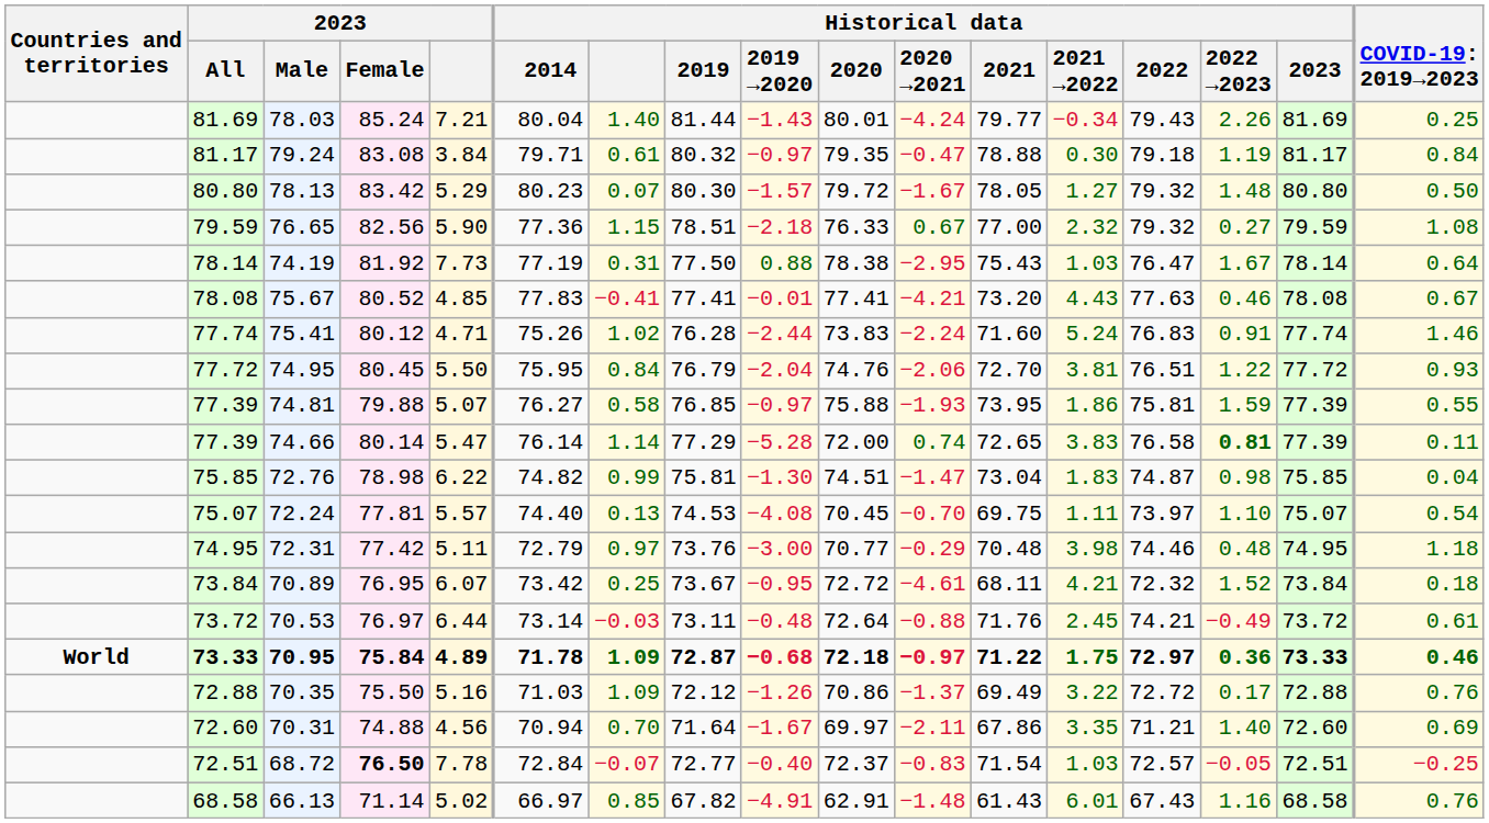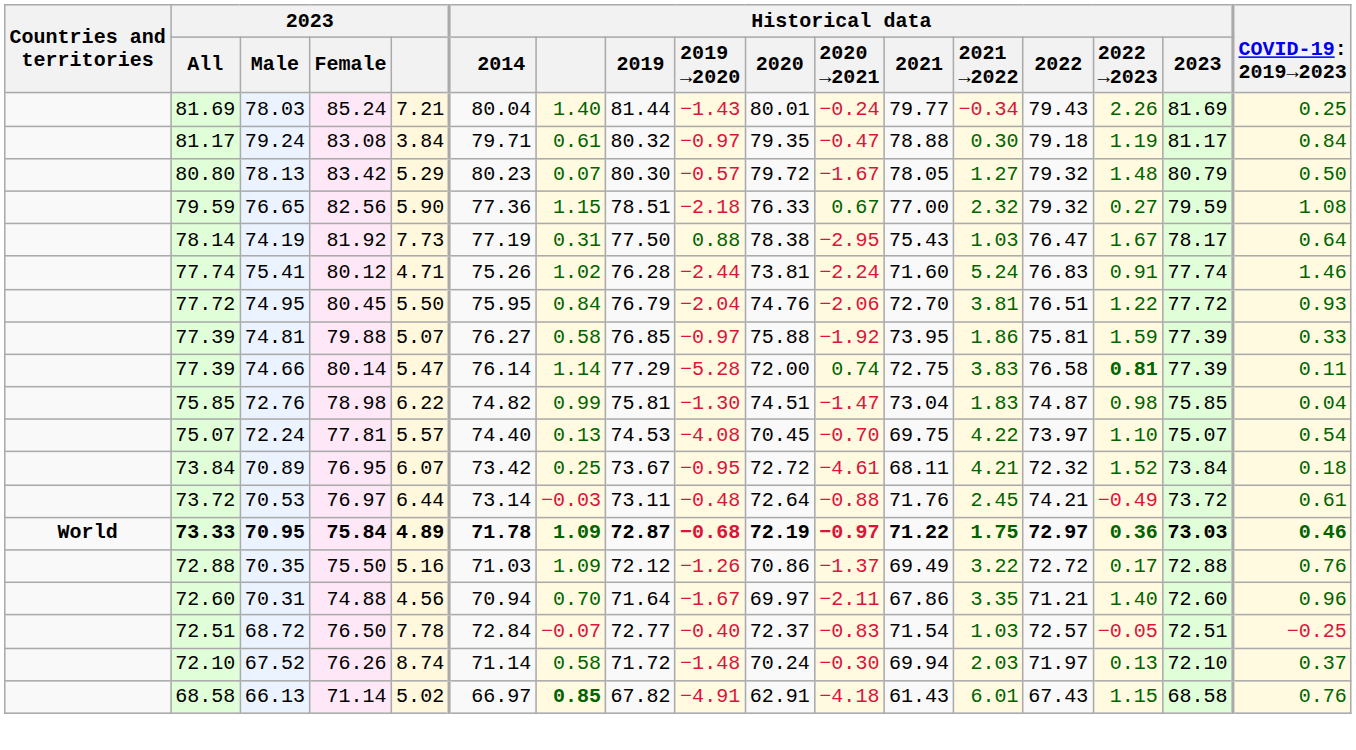78.03 | Historical data / 2020 →2021: −4.24 -> −0.24
78.13 | Historical data / 2019 →2020: −1.57 -> −0.57
78.13 | Historical data / 2023: 80.80 -> 80.79
74.19 | Historical data / 2023: 78.14 -> 78.17
- row: 78.08 | 75.67 | 80.52 | 4.85 | 77.83 | −0.41 | 77.41 | −0.01 | 77.41 | −4.21 | 73.20 | 4.43 | 77.63 | 0.46 | 78.08 | 0.67
75.41 | Historical data / 2020: 73.83 -> 73.81
74.81 | Historical data / 2020 →2021: −1.93 -> −1.92
74.81 | column 17: 0.55 -> 0.33
74.66 | Historical data / 2021: 72.65 -> 72.75
72.24 | Historical data / 2021 →2022: 1.11 -> 4.22
- row: 74.95 | 72.31 | 77.42 | 5.11 | 72.79 | 0.97 | 73.76 | −3.00 | 70.77 | −0.29 | 70.48 | 3.98 | 74.46 | 0.48 | 74.95 | 1.18
70.95 | Historical data / 2020: 72.18 -> 72.19
70.95 | Historical data / 2023: 73.33 -> 73.03
70.31 | column 17: 0.69 -> 0.96
68.72 | 2023 / Female: bold -> normal
+ row: 72.10 | 67.52 | 76.26 | 8.74 | 71.14 | 0.58 | 71.72 | −1.48 | 70.24 | −0.30 | 69.94 | 2.03 | 71.97 | 0.13 | 72.10 | 0.37
66.13 | Historical data: normal -> bold
66.13 | Historical data / 2020 →2021: −1.48 -> −4.18
66.13 | Historical data / 2022 →2023: 1.16 -> 1.15
